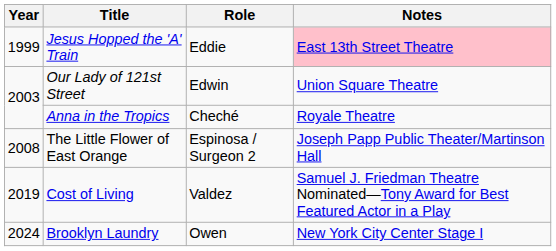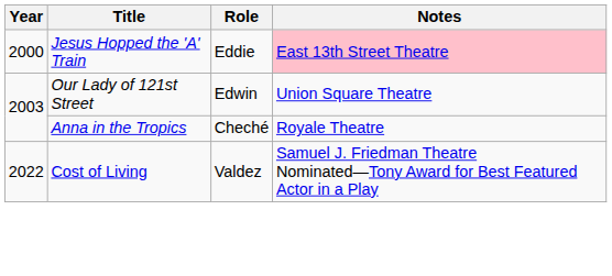Jesus Hopped the 'A' Train | Year: 1999 -> 2000
- row: 2008 | The Little Flower of East Orange | Espinosa / Surgeon 2 | Joseph Papp Public Theater/Martinson Hall
Cost of Living | Year: 2019 -> 2022
- row: 2024 | Brooklyn Laundry | Owen | New York City Center Stage I
